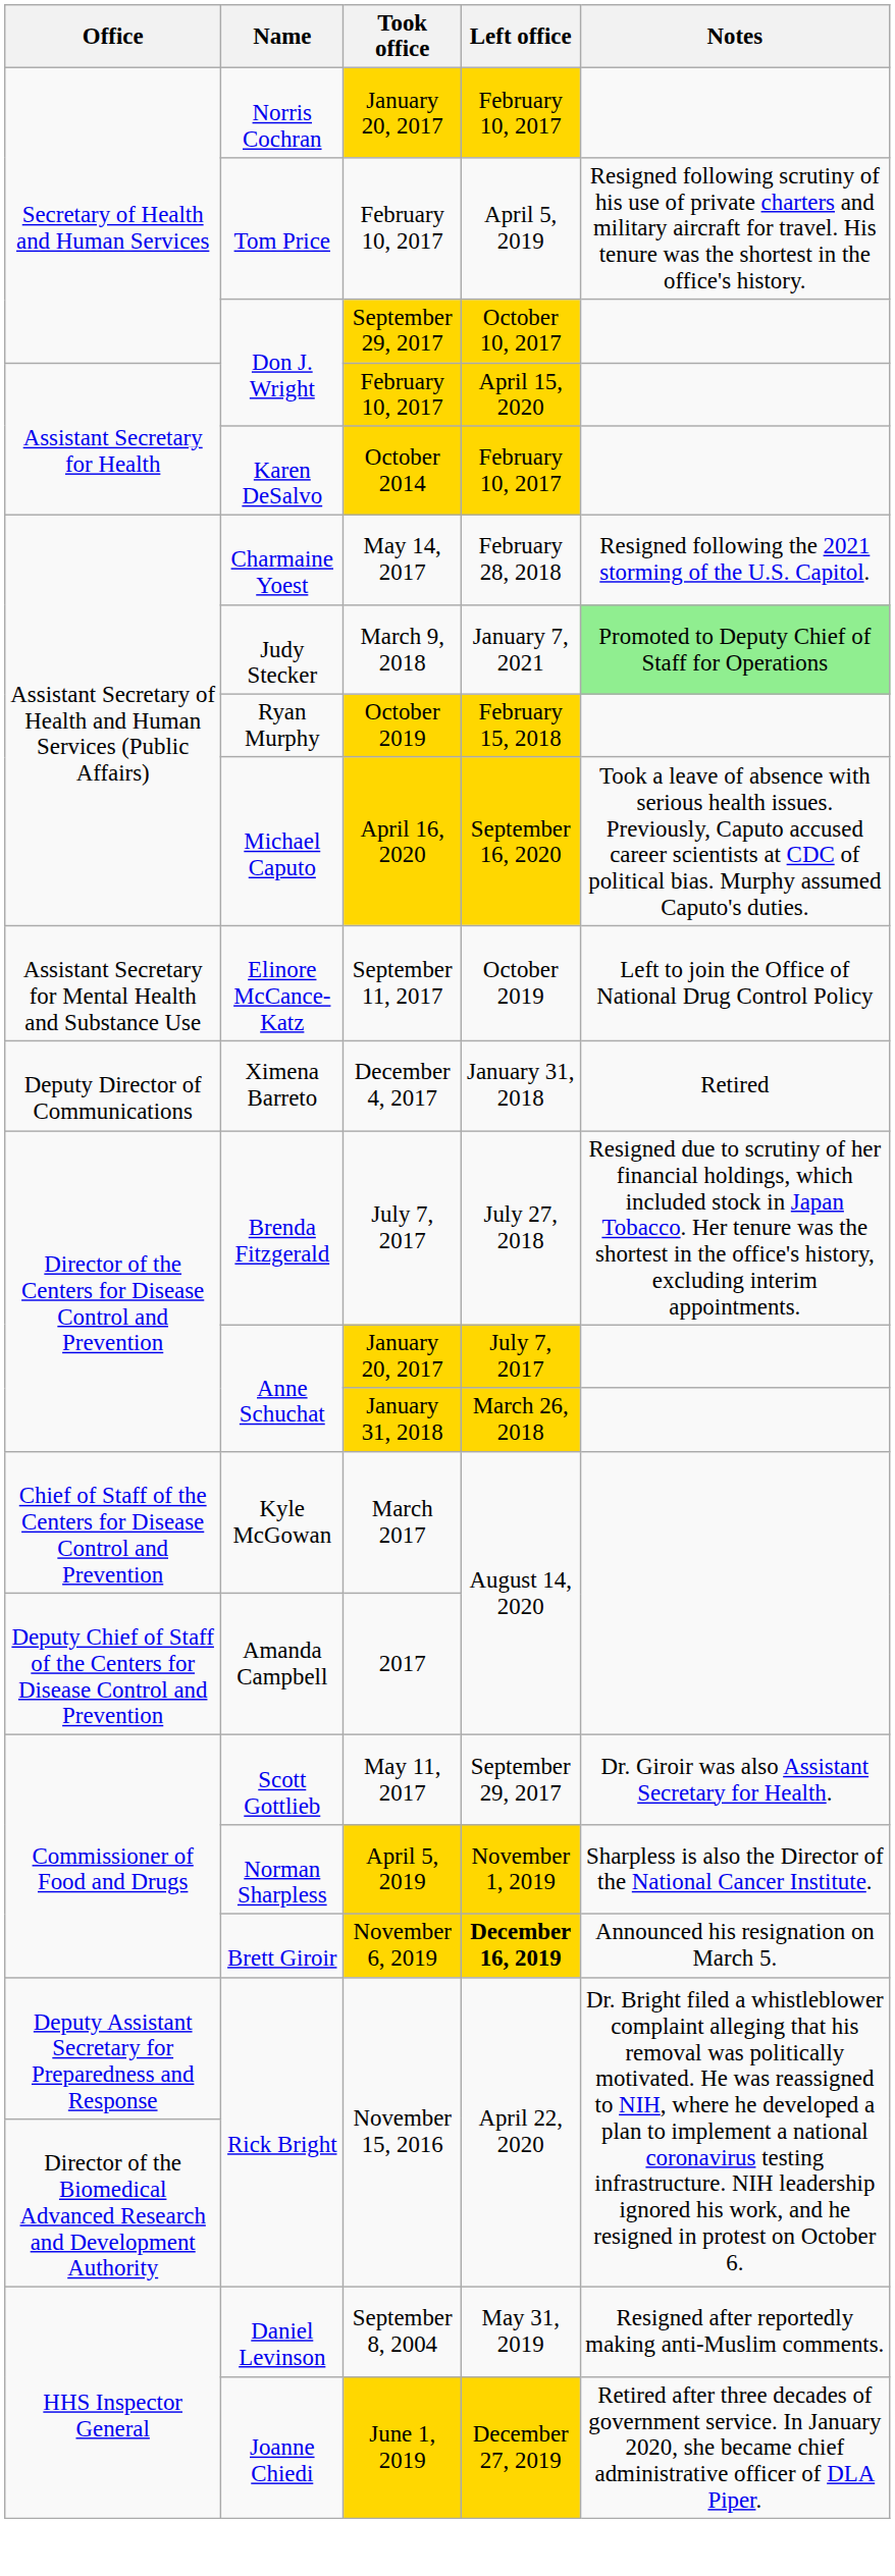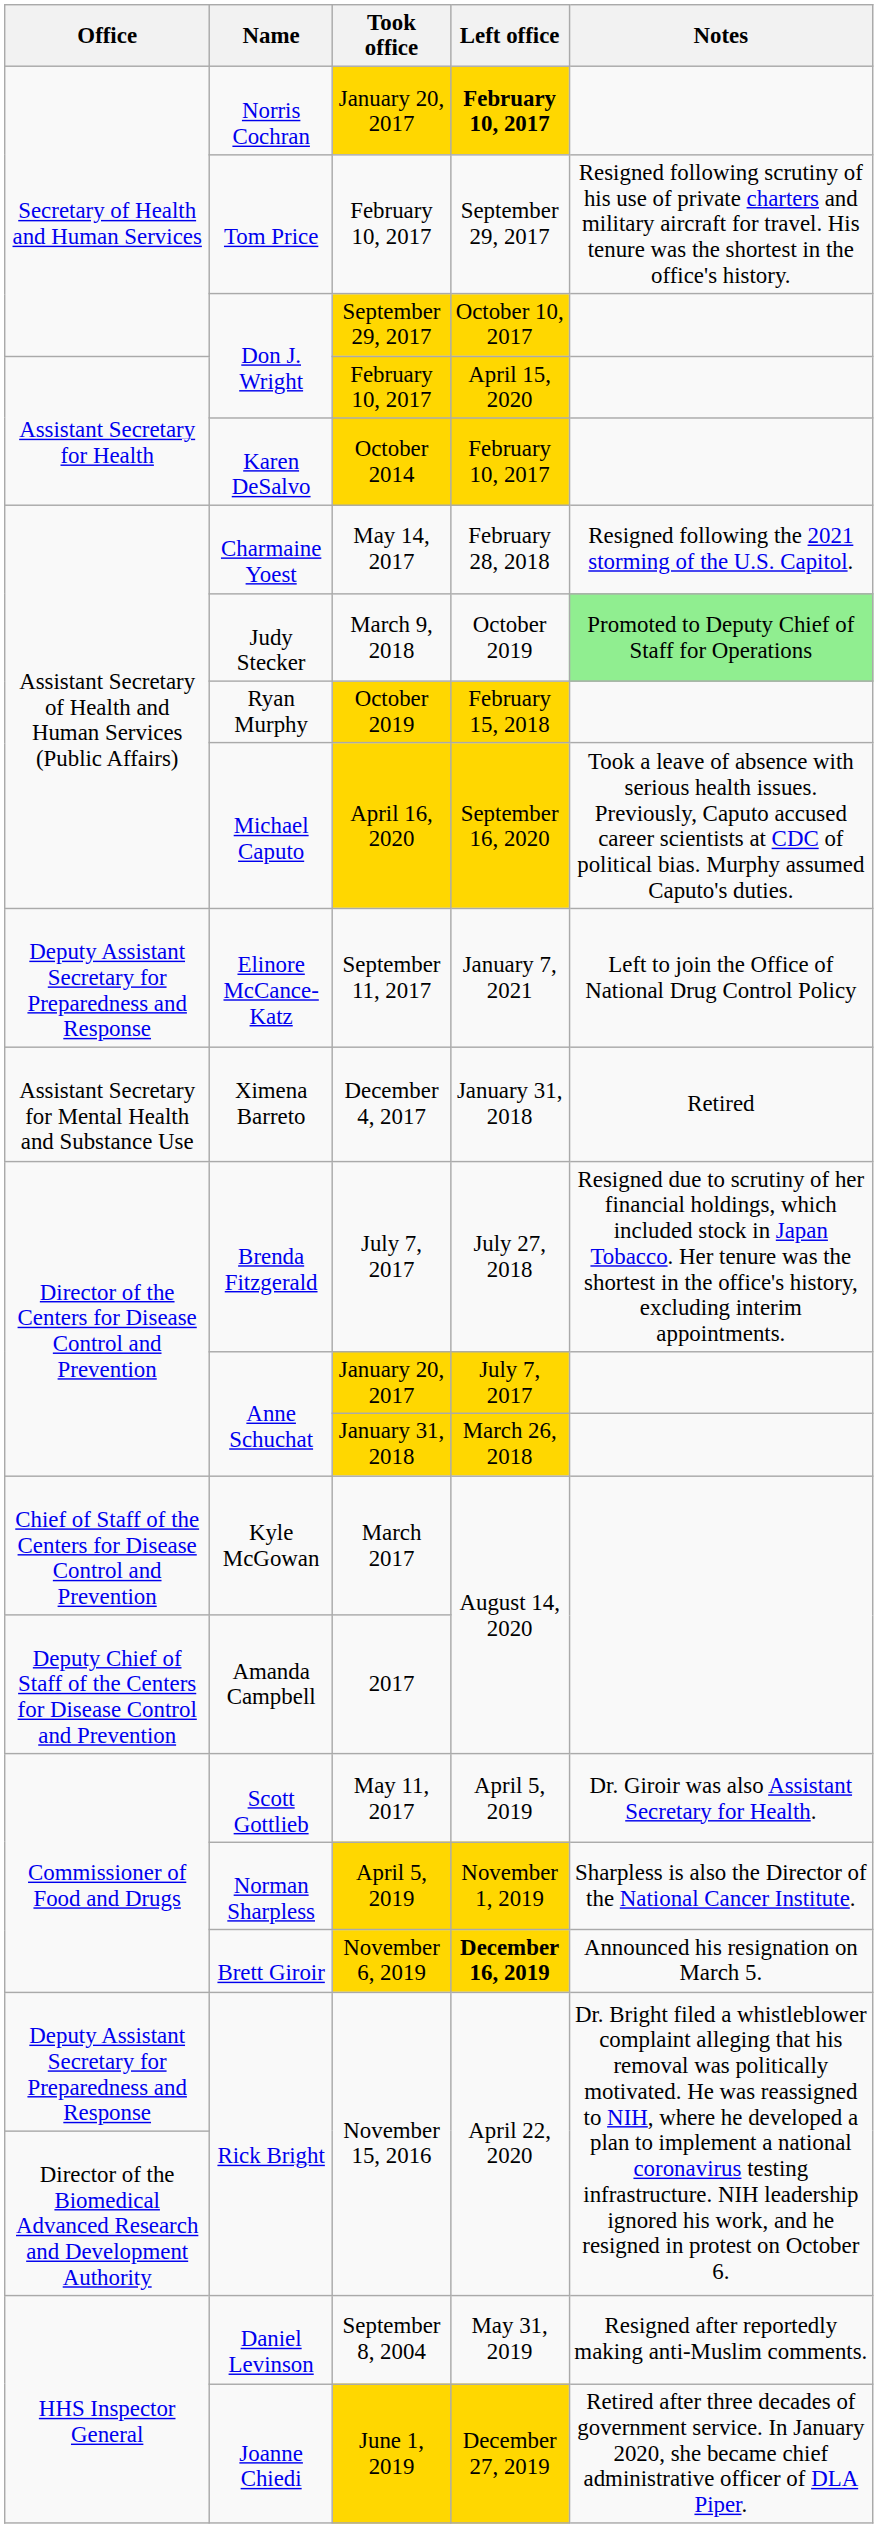Norris Cochran | Left office: normal -> bold
Tom Price | Left office: April 5, 2019 -> September 29, 2017
Judy Stecker | Left office: January 7, 2021 -> October 2019
Elinore McCance-Katz | Office: Assistant Secretary for Mental Health and Substance Use -> Deputy Assistant Secretary for Preparedness and Response
Elinore McCance-Katz | Left office: October 2019 -> January 7, 2021
Ximena Barreto | Office: Deputy Director of Communications -> Assistant Secretary for Mental Health and Substance Use
Scott Gottlieb | Left office: September 29, 2017 -> April 5, 2019
